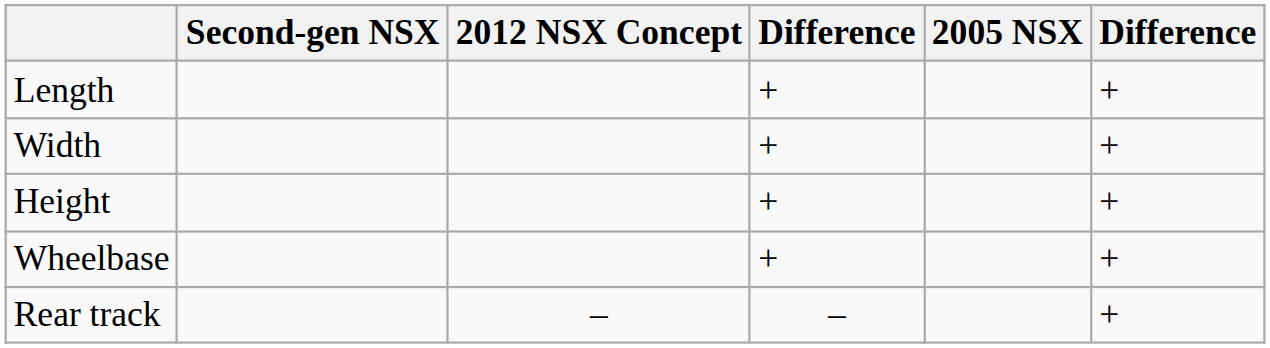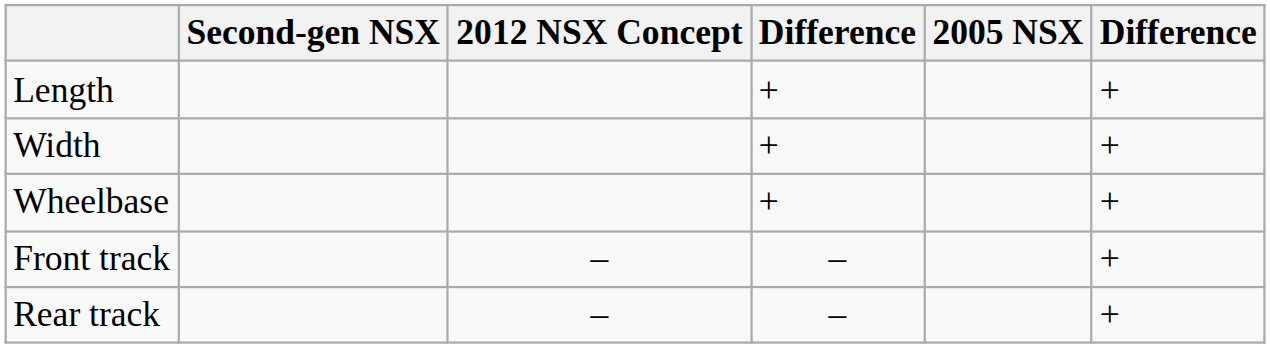- row: Height | + | +
+ row: Front track | – | – | +
